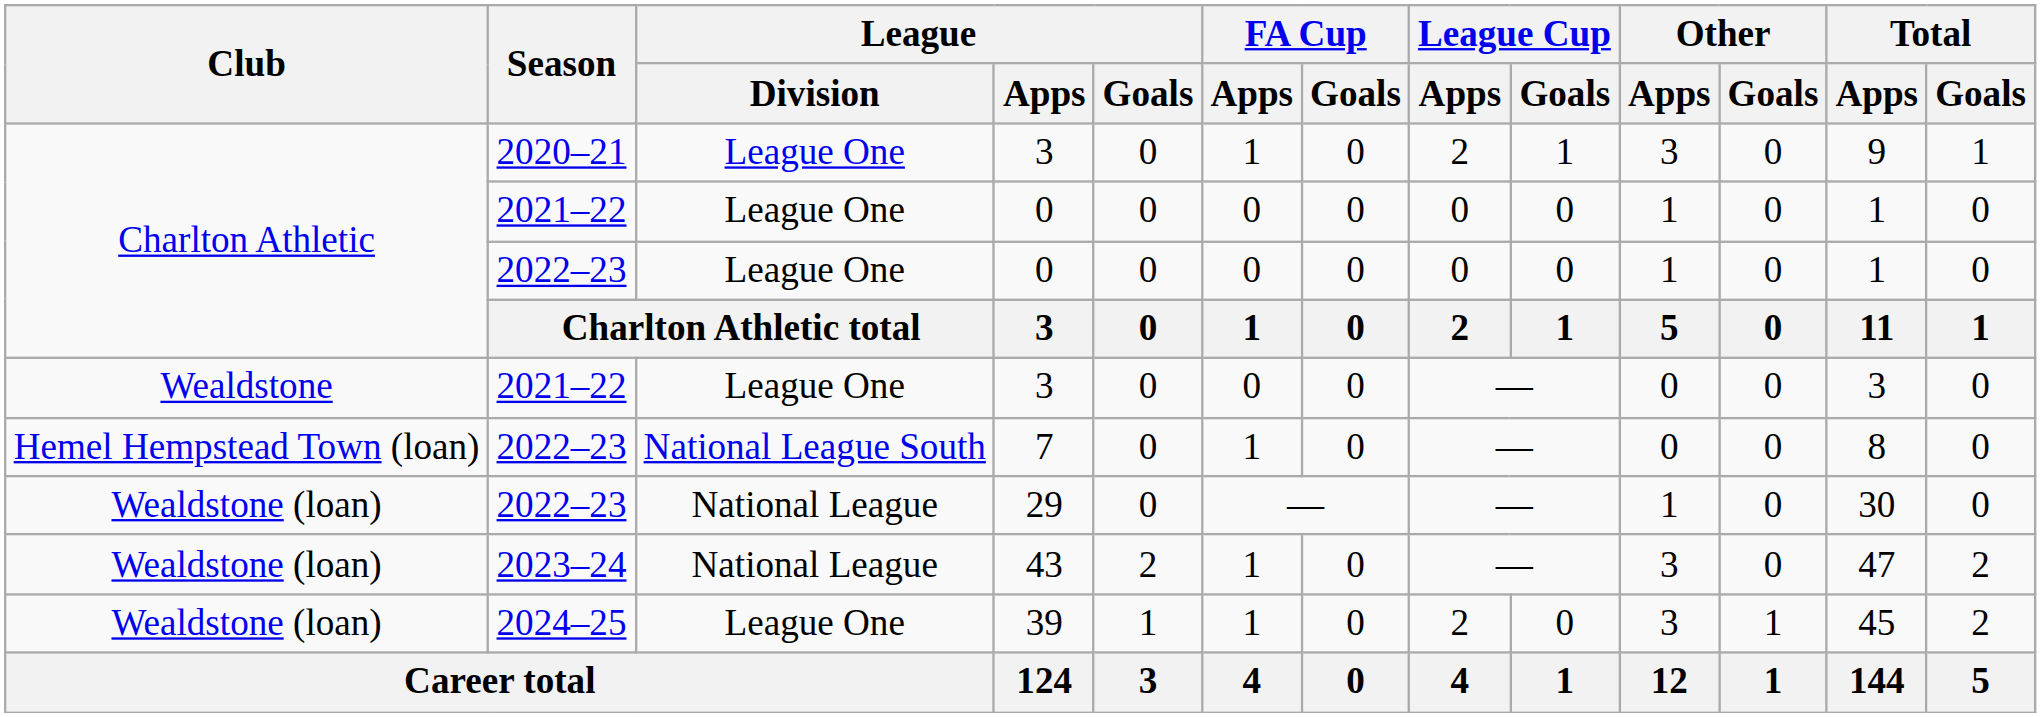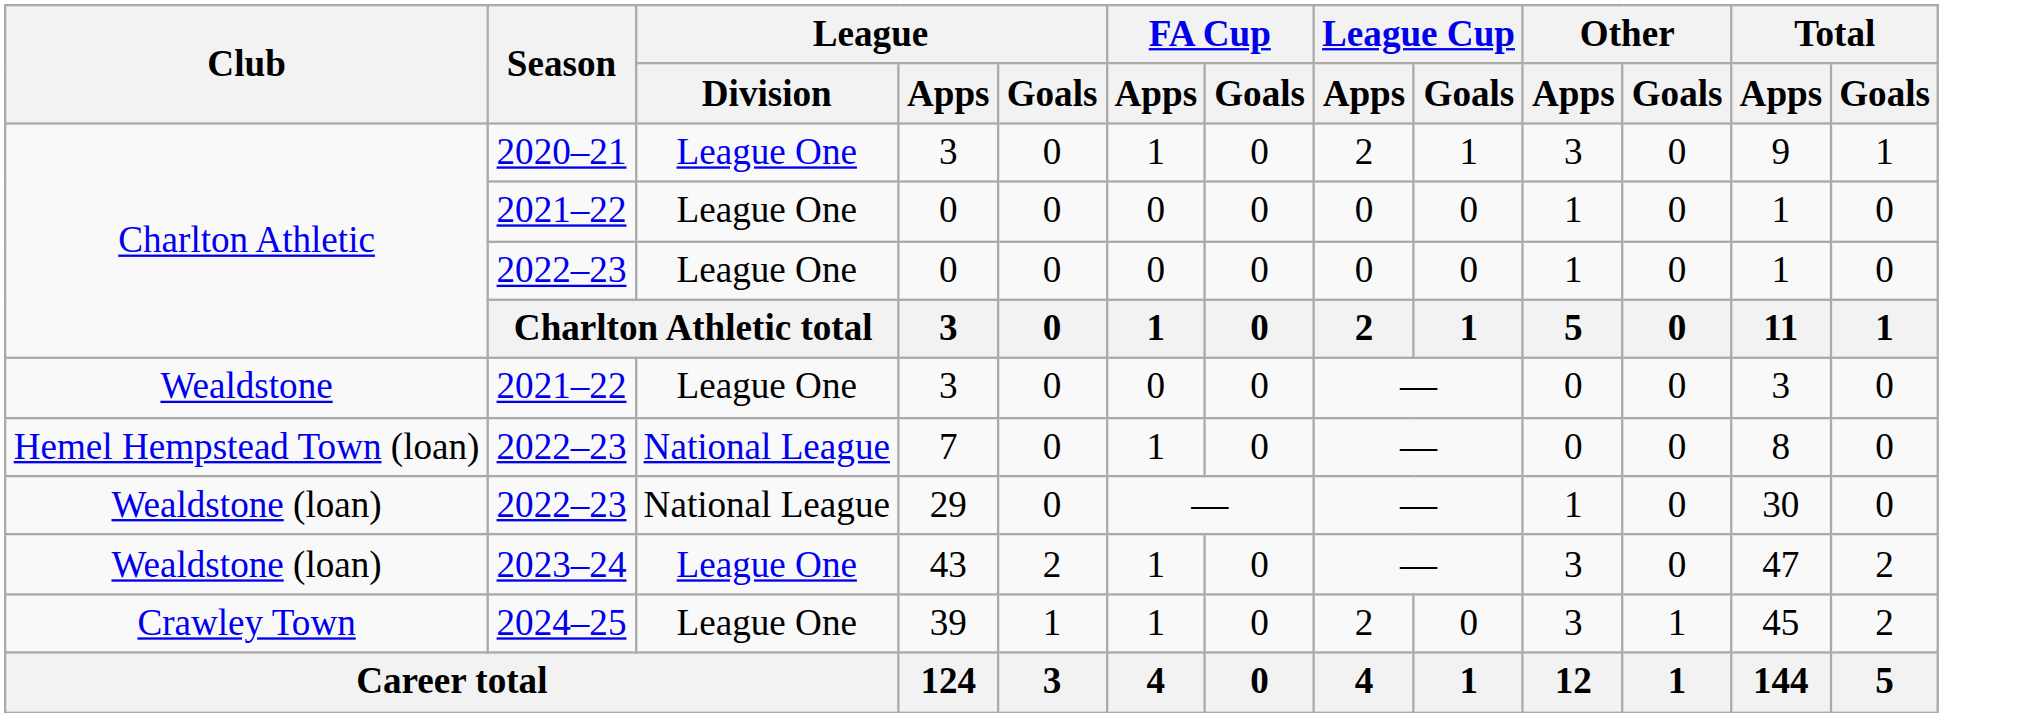7 | League / Division: National League South -> National League
43 | League / Division: National League -> League One
39 | Club: Wealdstone (loan) -> Crawley Town
